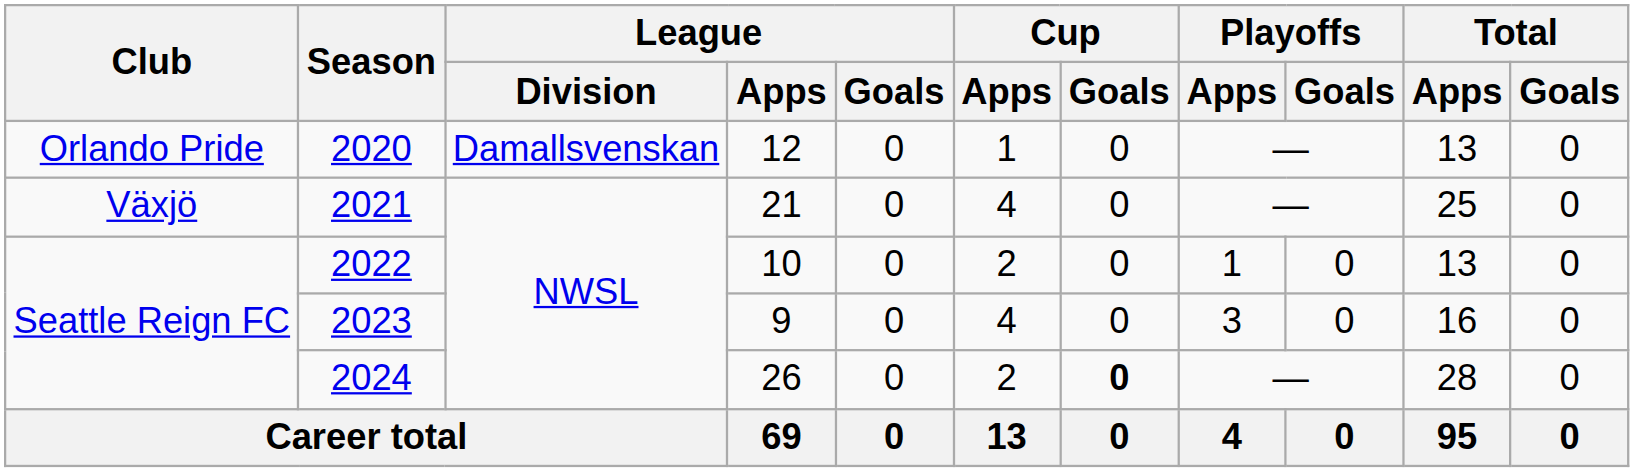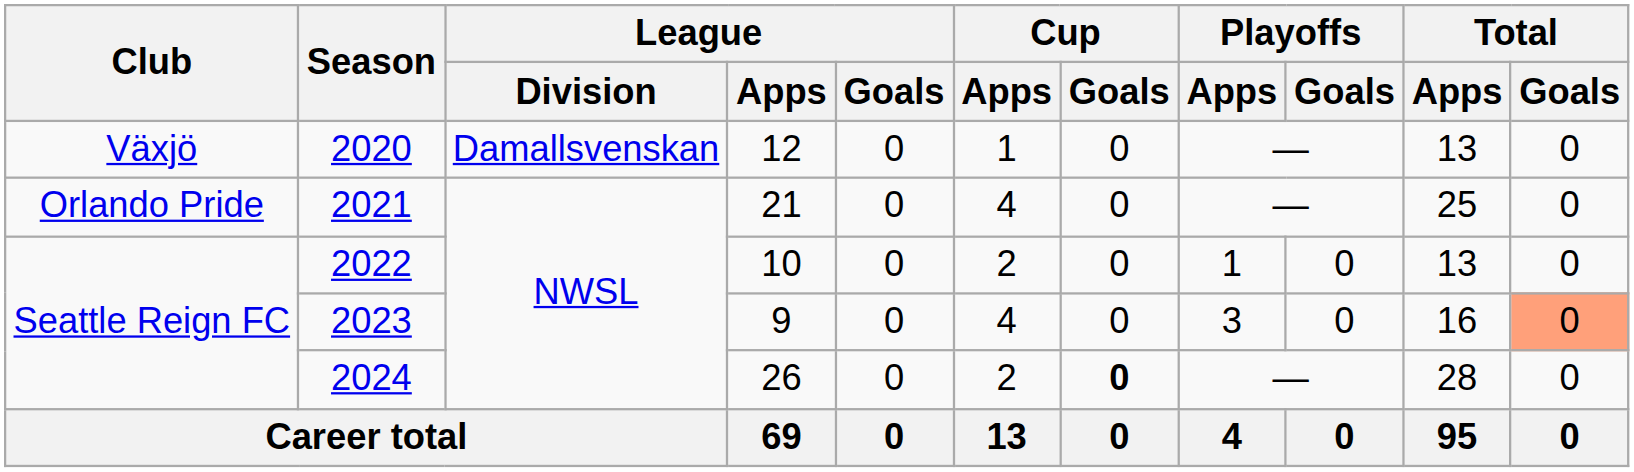2020 | Club: Orlando Pride -> Växjö
2021 | Club: Växjö -> Orlando Pride
2023 | Total / Goals: no background -> lightsalmon background
